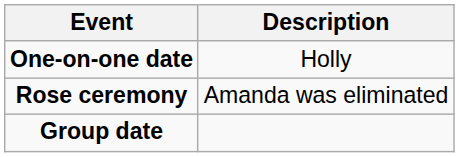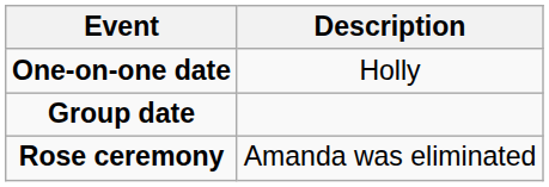rows swapped: Group date <-> Rose ceremony
